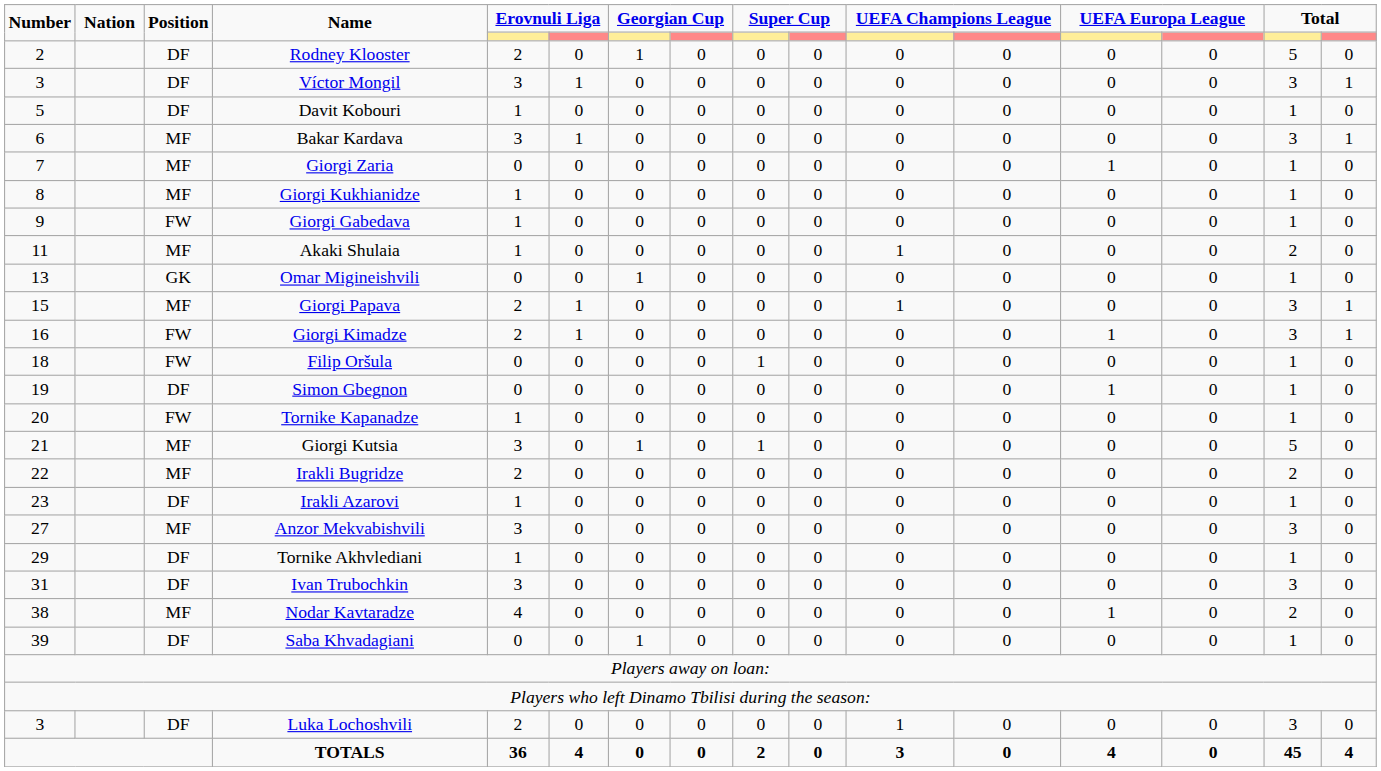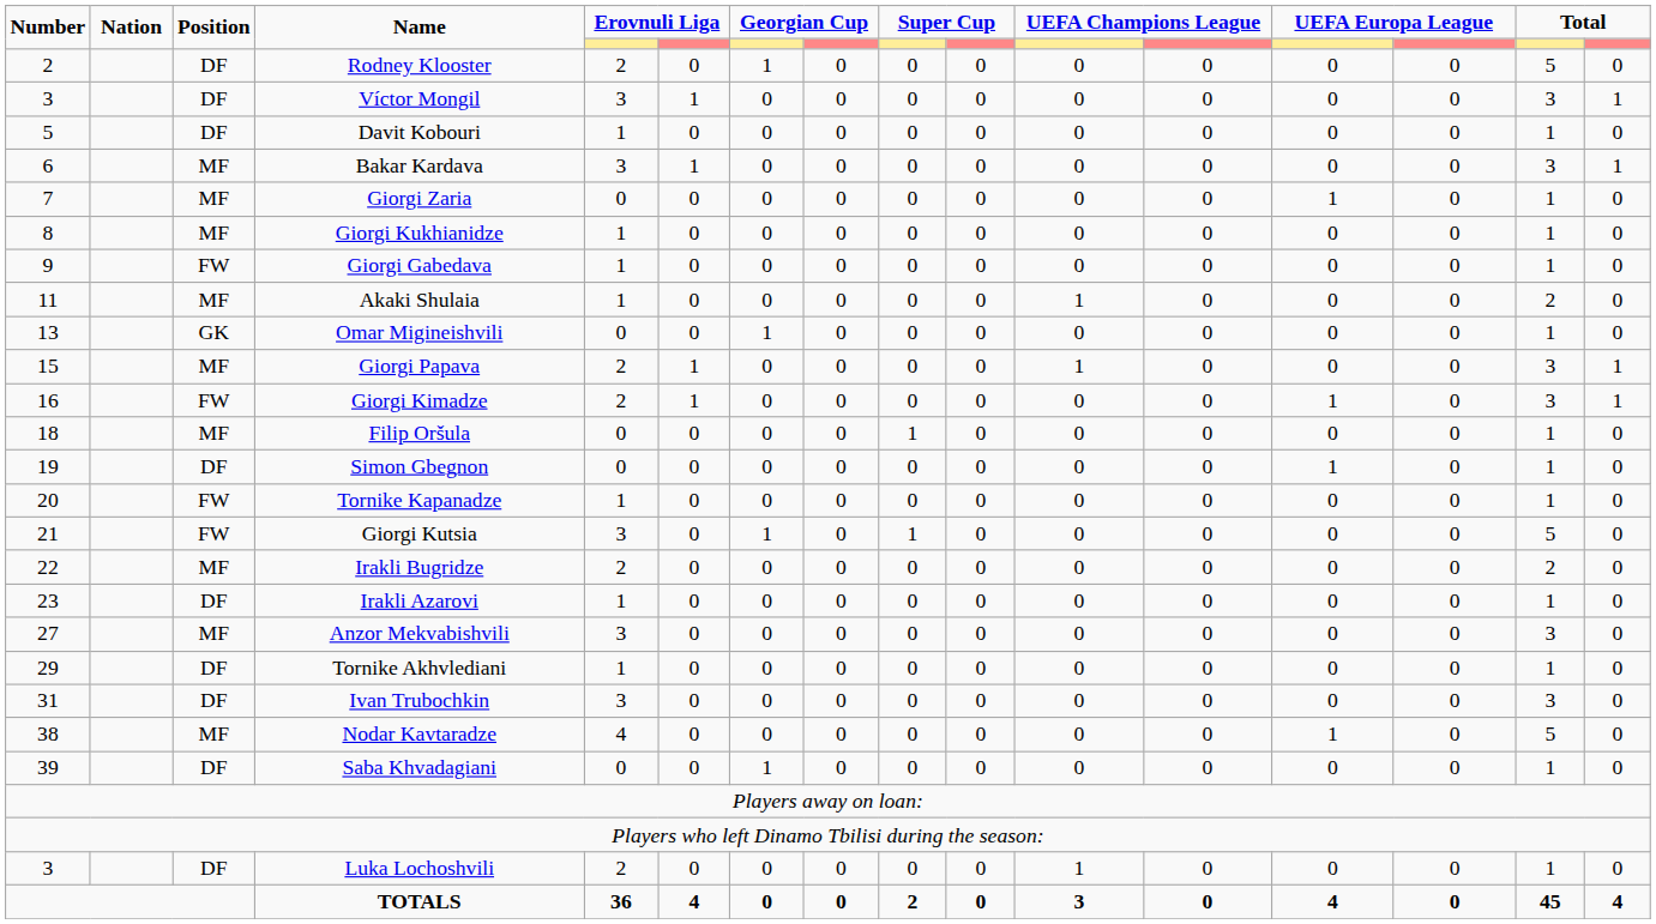Filip Oršula | Position: FW -> MF
Giorgi Kutsia | Position: MF -> FW
Nodar Kavtaradze | column 15: 2 -> 5
Luka Lochoshvili | column 15: 3 -> 1
